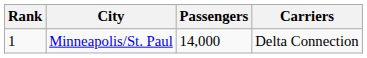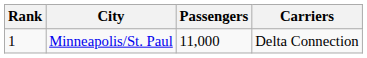Minneapolis/St. Paul | Passengers: 14,000 -> 11,000
